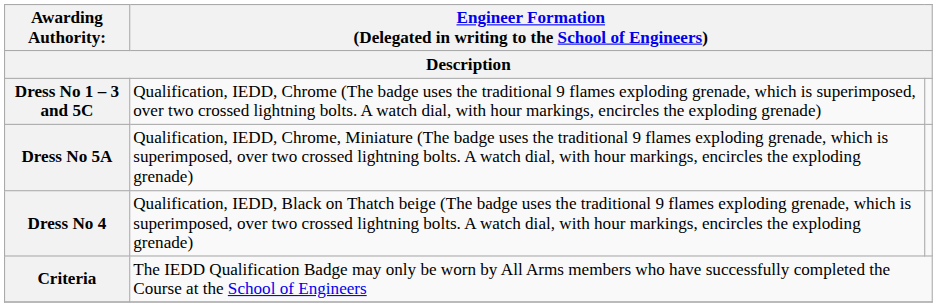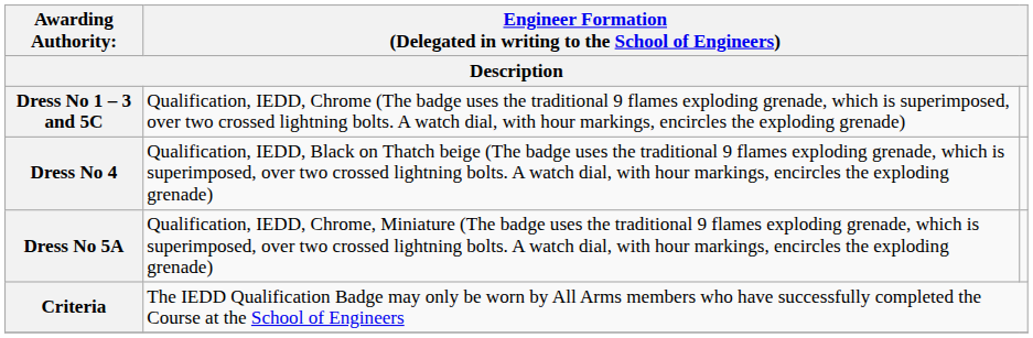rows swapped: Dress No 5A <-> Dress No 4
